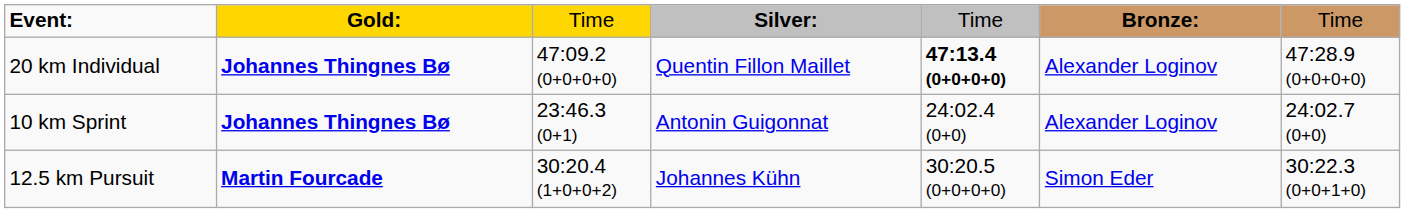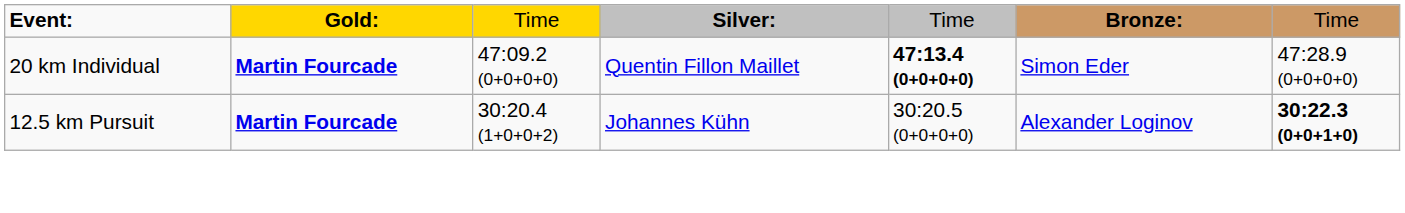20 km Individual | column 2: Johannes Thingnes Bø -> Martin Fourcade
20 km Individual | column 6: Alexander Loginov -> Simon Eder
- row: 10 km Sprint | Johannes Thingnes Bø | 23:46.3 (0+1) | Antonin Guigonnat | 24:02.4 (0+0) | Alexander Loginov | 24:02.7 (0+0)
12.5 km Pursuit | column 6: Simon Eder -> Alexander Loginov
12.5 km Pursuit | column 7: normal -> bold
